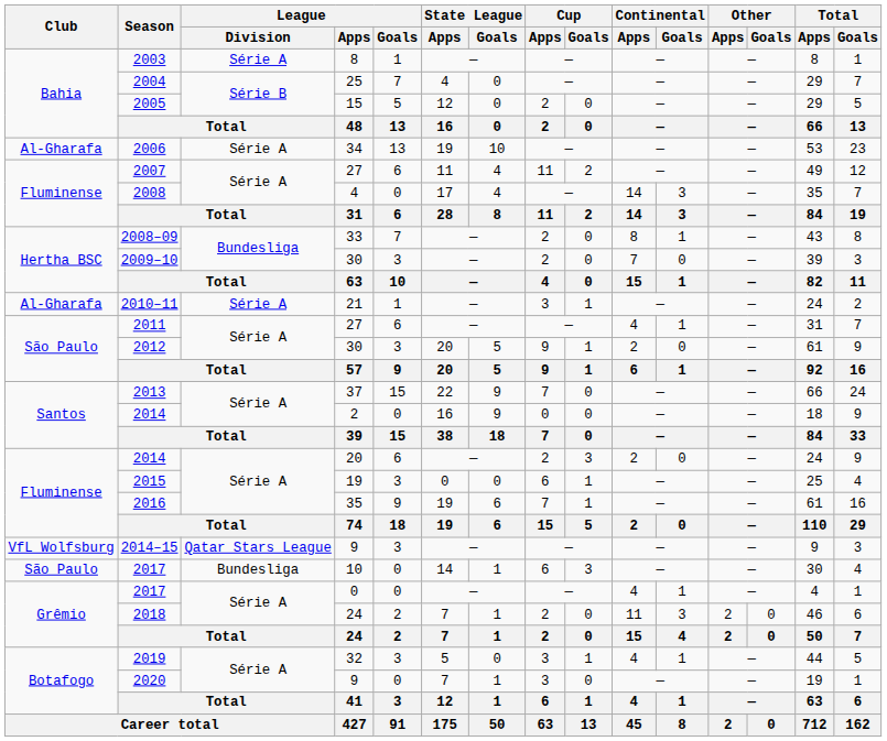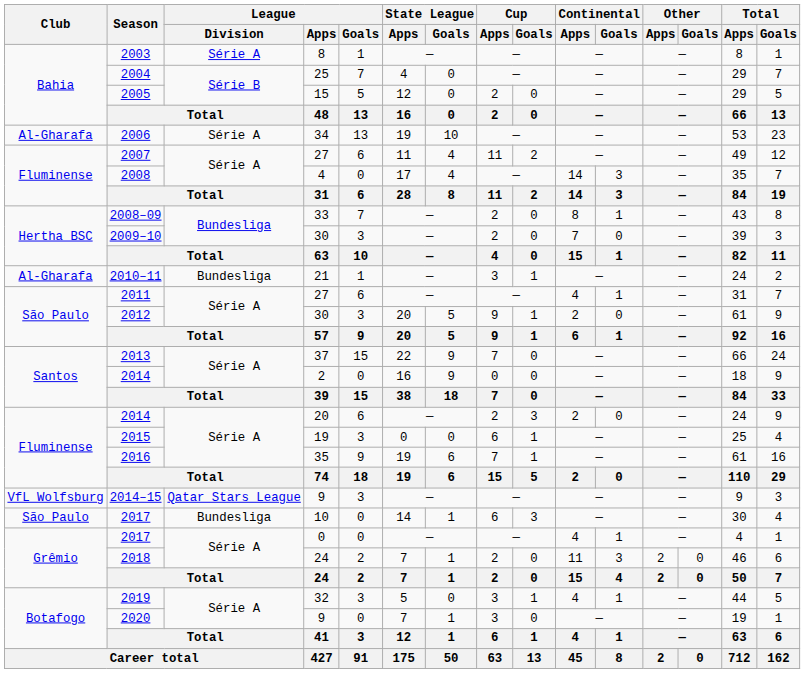2010–11 | League / Division: Série A -> Bundesliga
